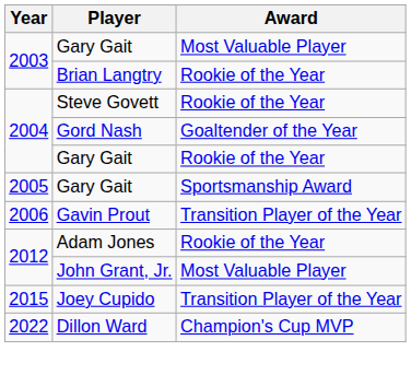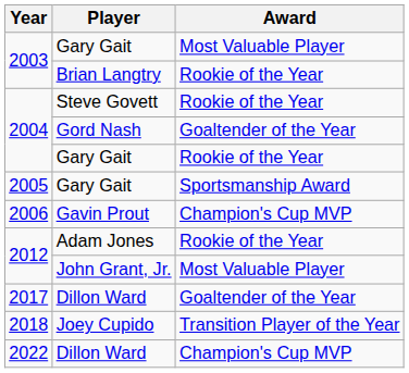2006 | Award: Transition Player of the Year -> Champion's Cup MVP
- row: 2015 | Joey Cupido | Transition Player of the Year
+ row: 2017 | Dillon Ward | Goaltender of the Year
+ row: 2018 | Joey Cupido | Transition Player of the Year
